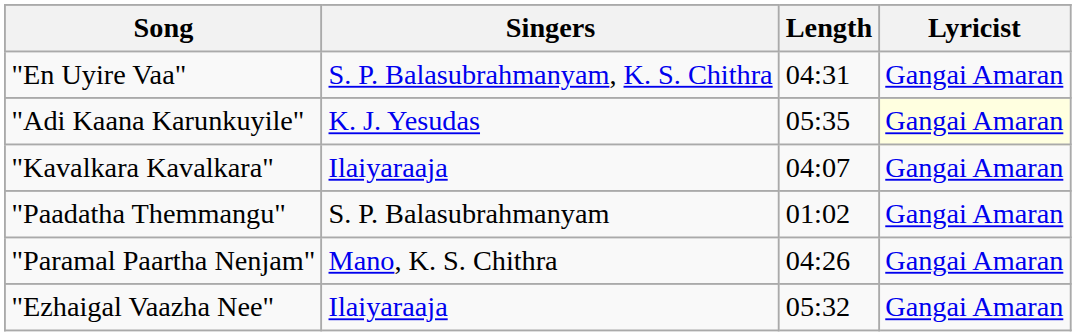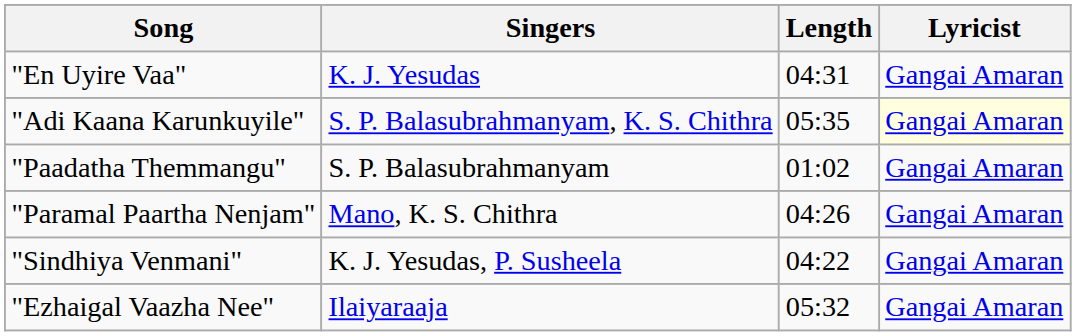"En Uyire Vaa" | Singers: S. P. Balasubrahmanyam, K. S. Chithra -> K. J. Yesudas
"Adi Kaana Karunkuyile" | Singers: K. J. Yesudas -> S. P. Balasubrahmanyam, K. S. Chithra
- row: "Kavalkara Kavalkara" | Ilaiyaraaja | 04:07 | Gangai Amaran
+ row: "Sindhiya Venmani" | K. J. Yesudas, P. Susheela | 04:22 | Gangai Amaran
